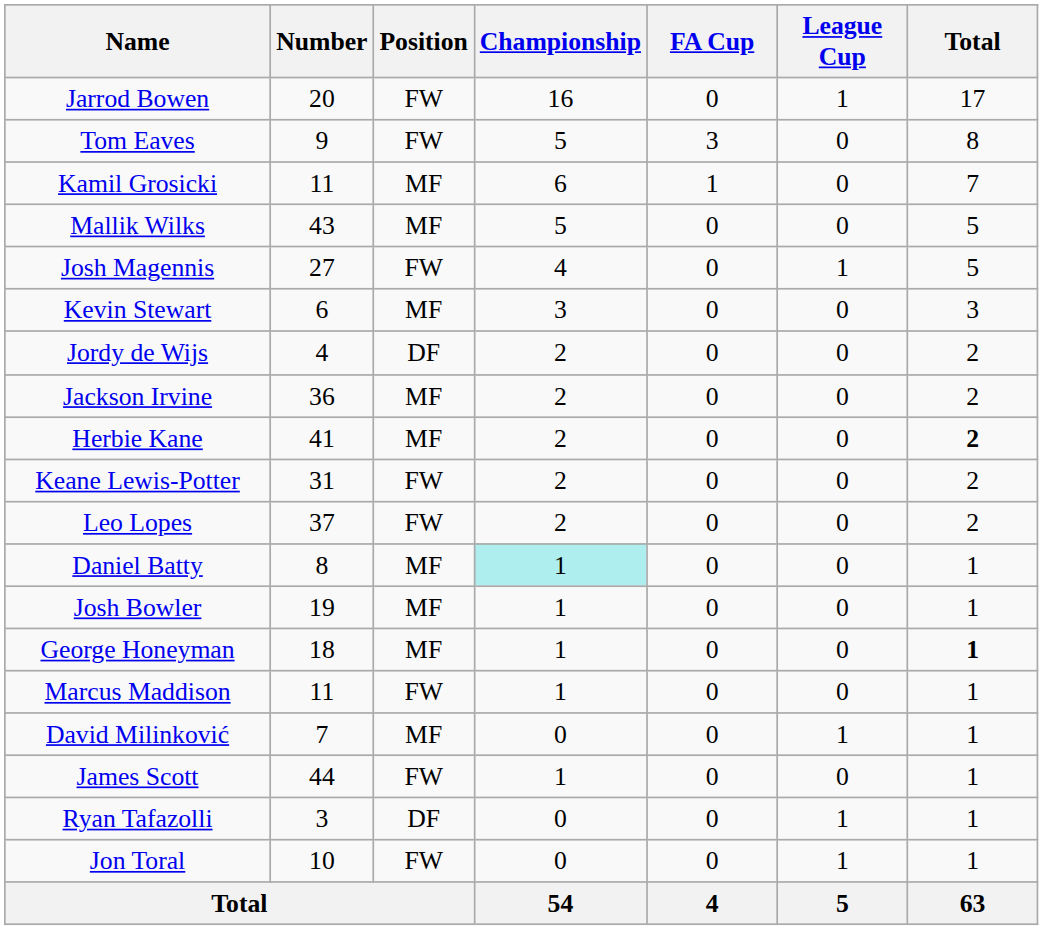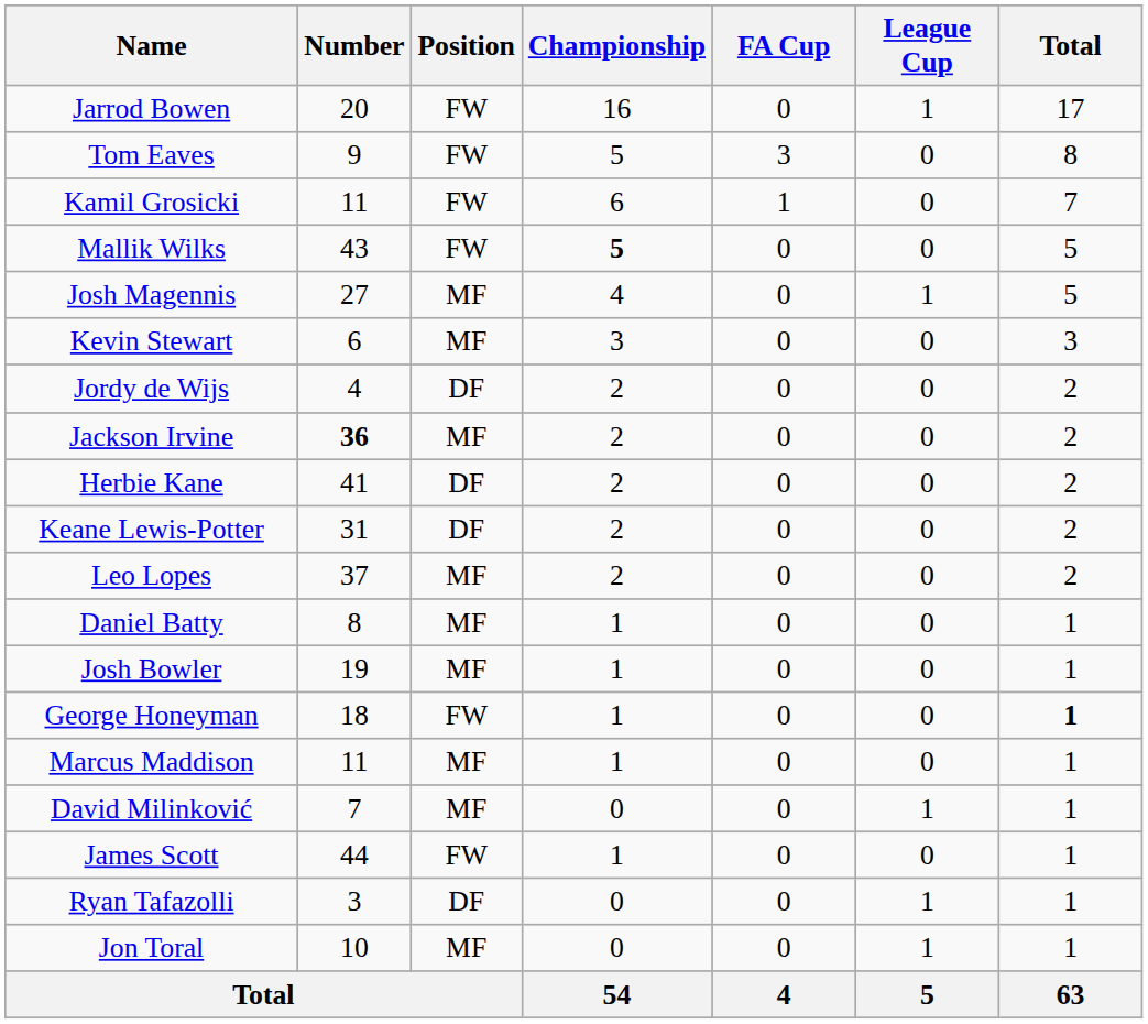Kamil Grosicki | Position: MF -> FW
Mallik Wilks | Position: MF -> FW
Mallik Wilks | Championship: normal -> bold
Josh Magennis | Position: FW -> MF
Jackson Irvine | Number: normal -> bold
Herbie Kane | Position: MF -> DF
Herbie Kane | Total: bold -> normal
Keane Lewis-Potter | Position: FW -> DF
Leo Lopes | Position: FW -> MF
Daniel Batty | Championship: paleturquoise background -> no background
George Honeyman | Position: MF -> FW
Marcus Maddison | Position: FW -> MF
Jon Toral | Position: FW -> MF
